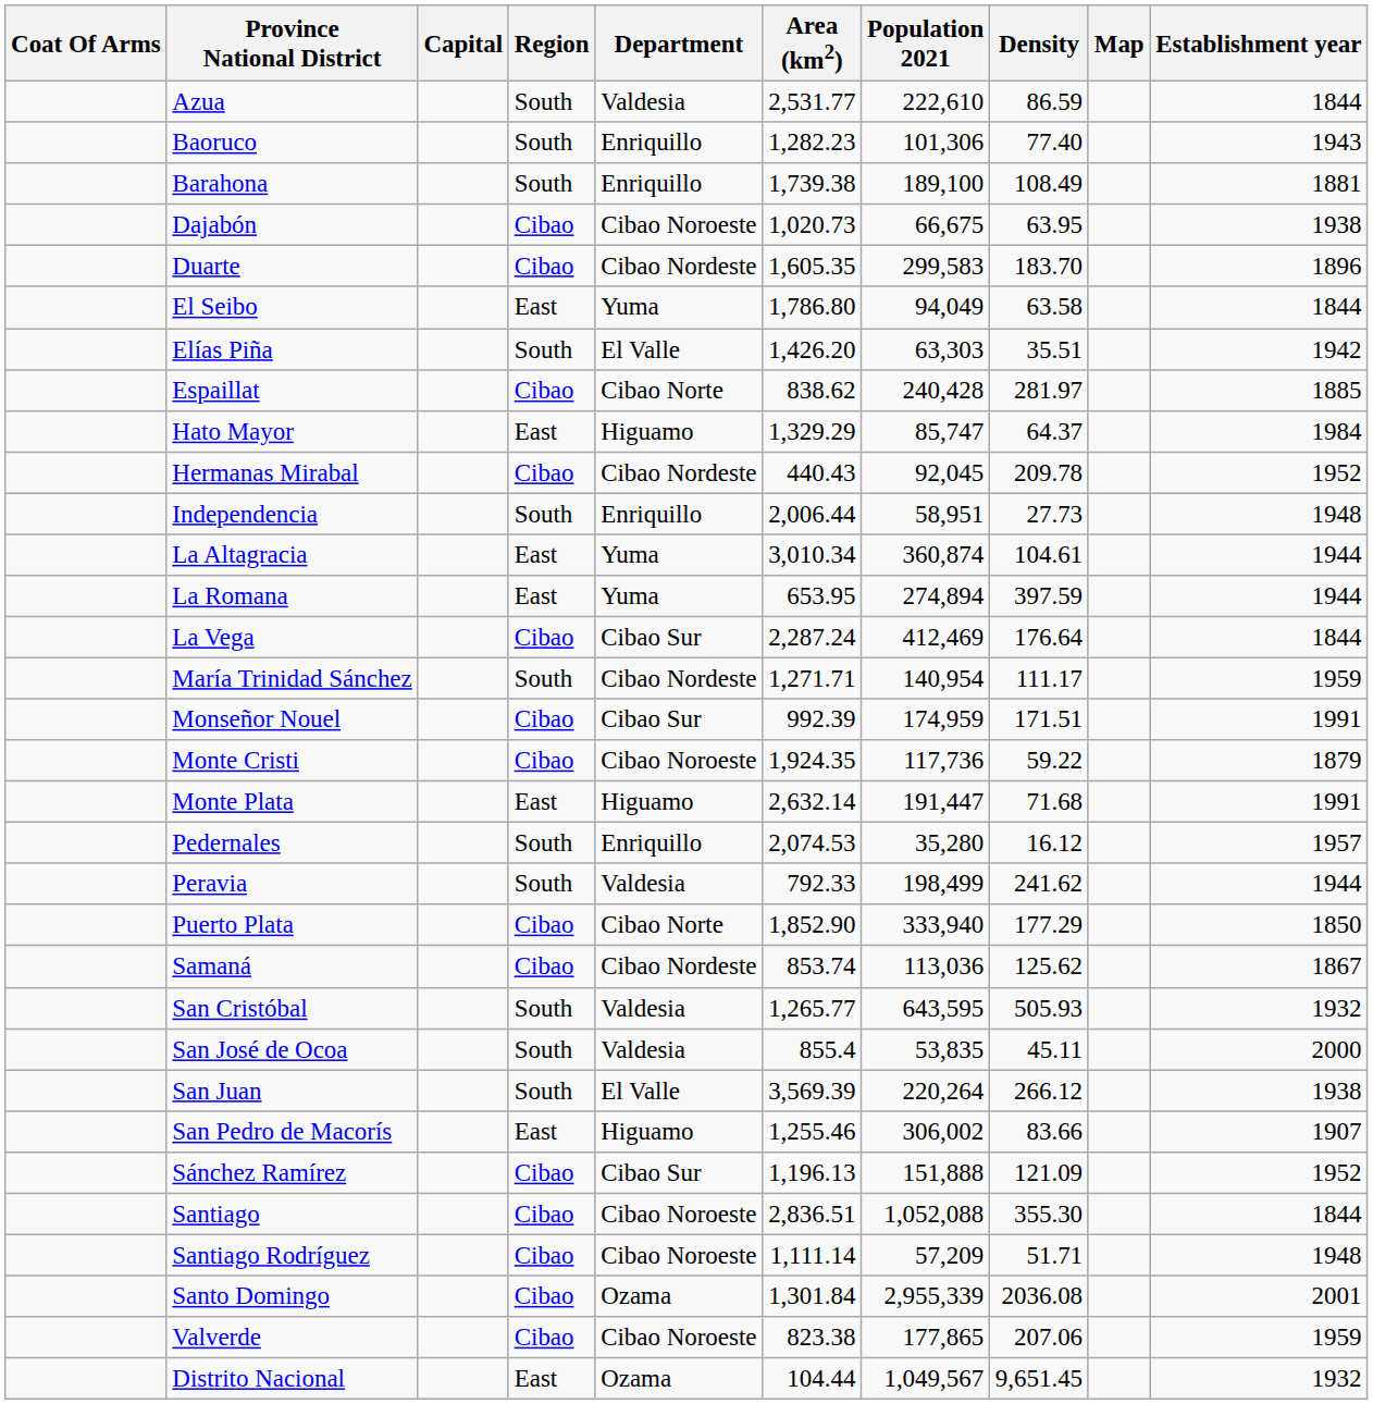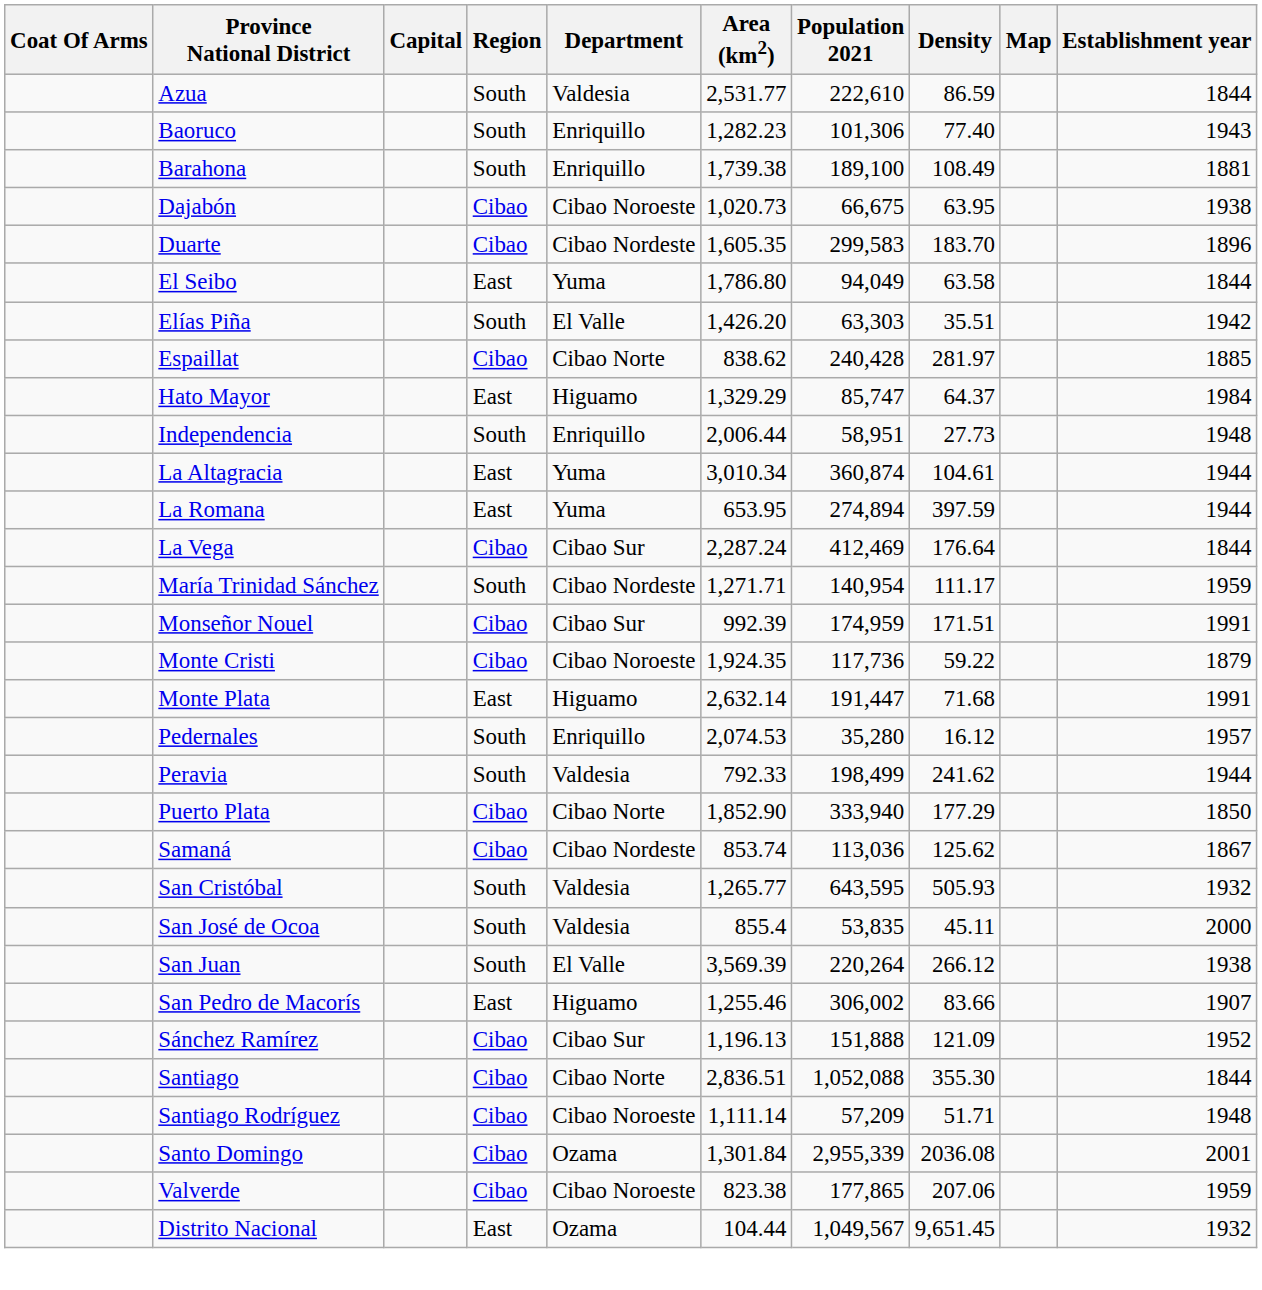- row: Hermanas Mirabal | Cibao | Cibao Nordeste | 440.43 | 92,045 | 209.78 | 1952
Santiago | Department: Cibao Noroeste -> Cibao Norte
